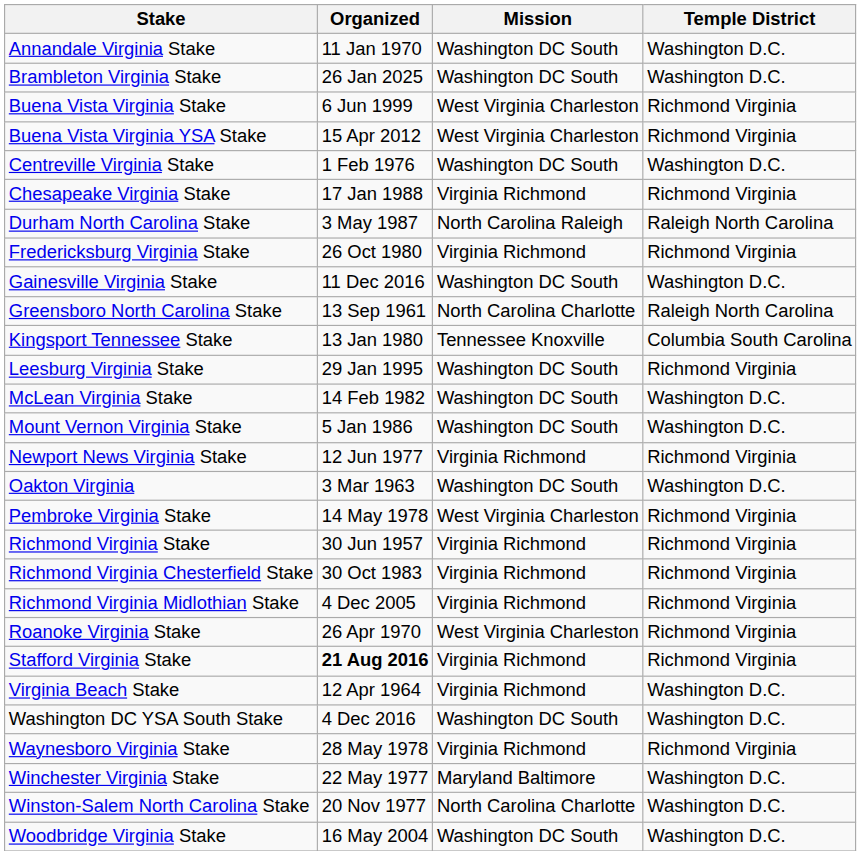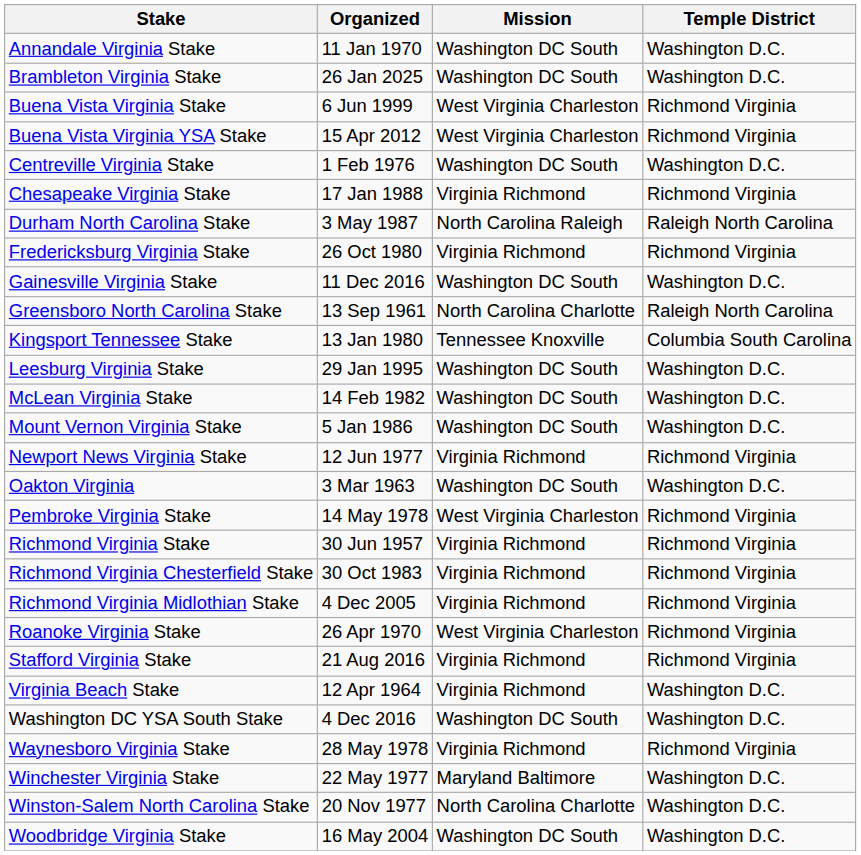Leesburg Virginia Stake | Temple District: Richmond Virginia -> Washington D.C.
Stafford Virginia Stake | Organized: bold -> normal
